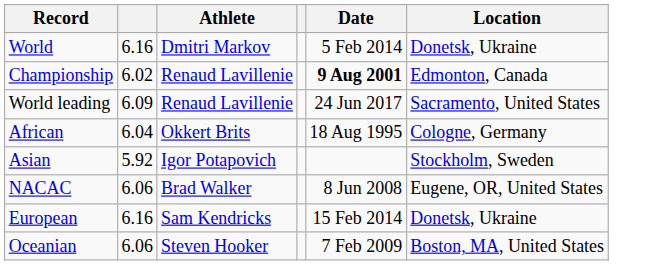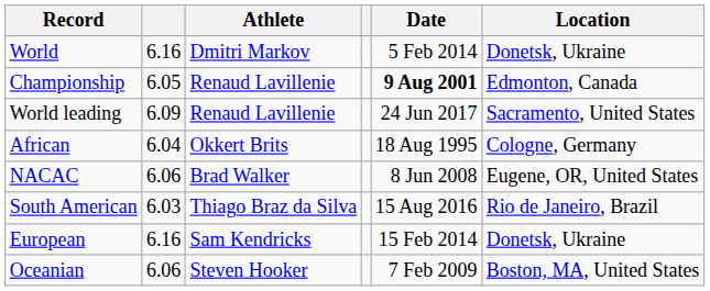Championship | column 2: 6.02 -> 6.05
- row: Asian | 5.92 | Igor Potapovich | Stockholm, Sweden
+ row: South American | 6.03 | Thiago Braz da Silva | 15 Aug 2016 | Rio de Janeiro, Brazil
